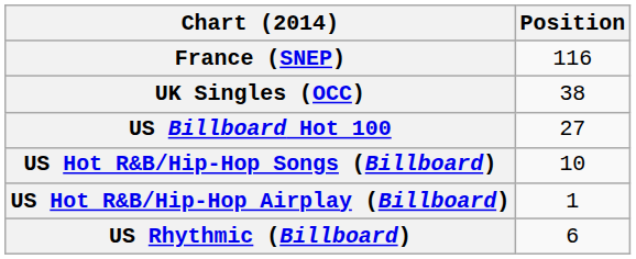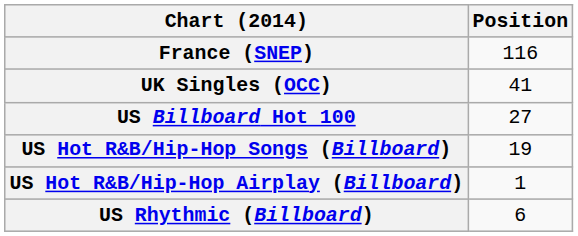UK Singles (OCC) | Position: 38 -> 41
US Hot R&B/Hip-Hop Songs (Billboard) | Position: 10 -> 19
